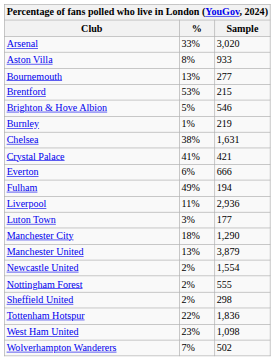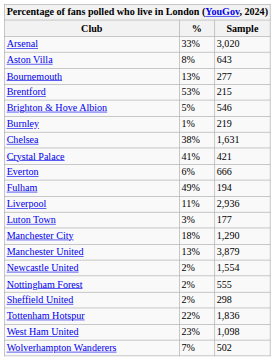Aston Villa | Sample: 933 -> 643
